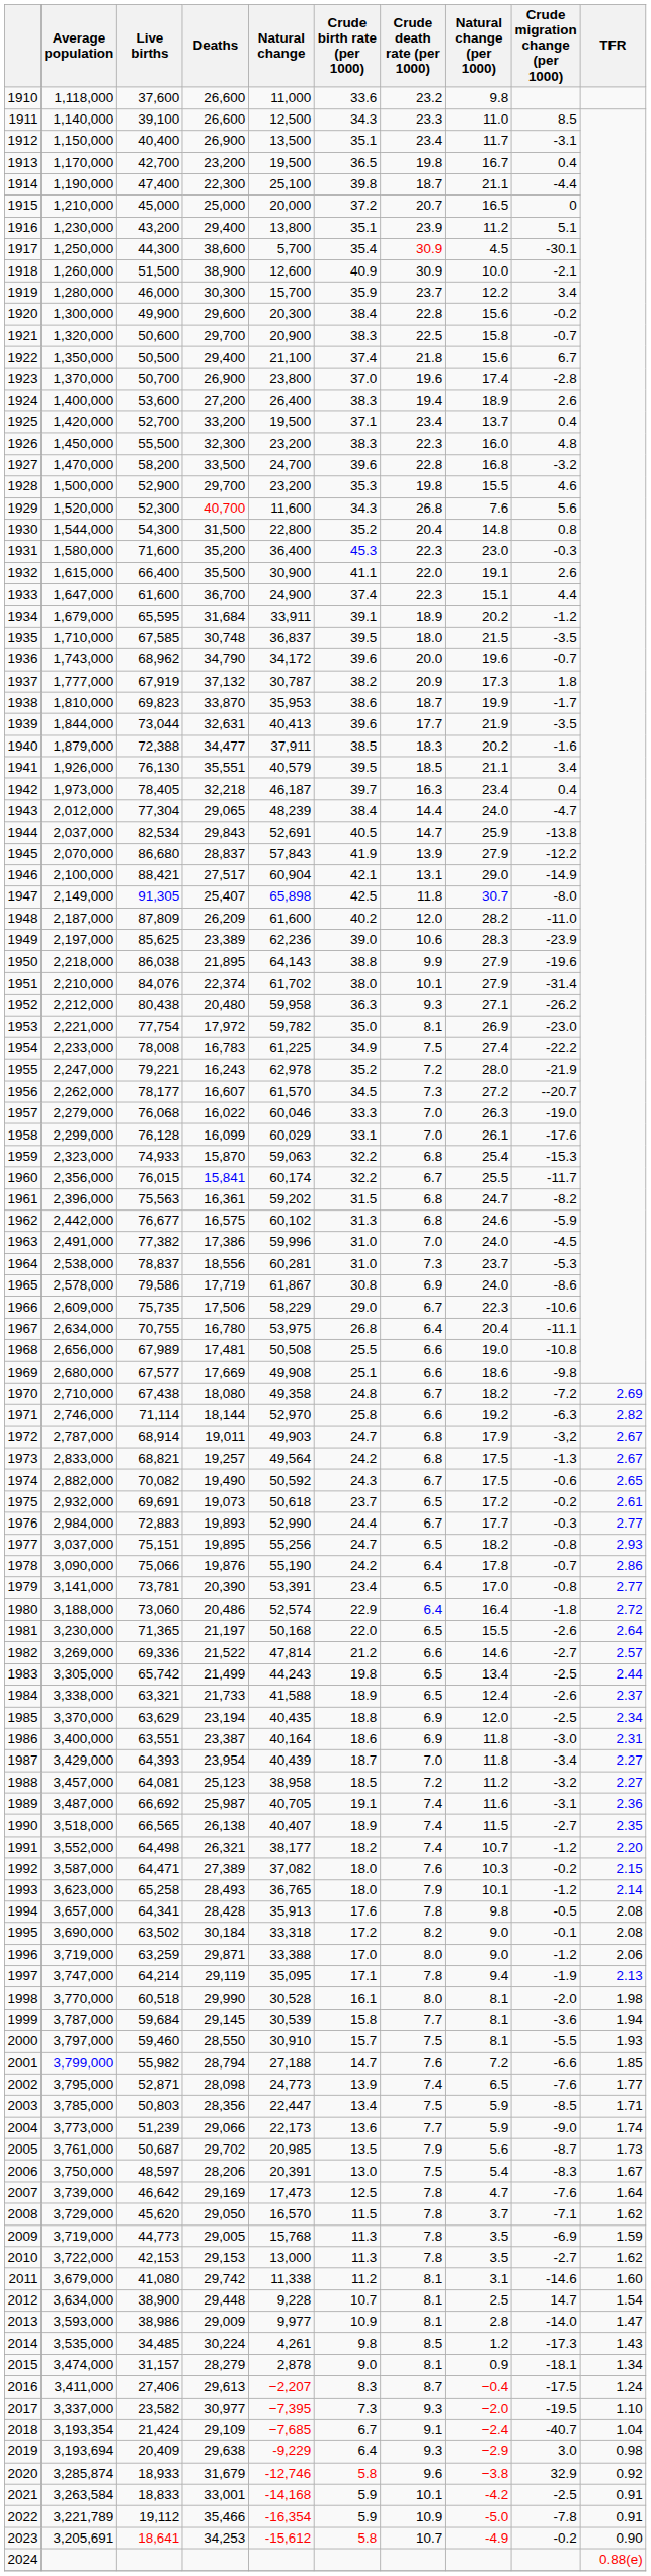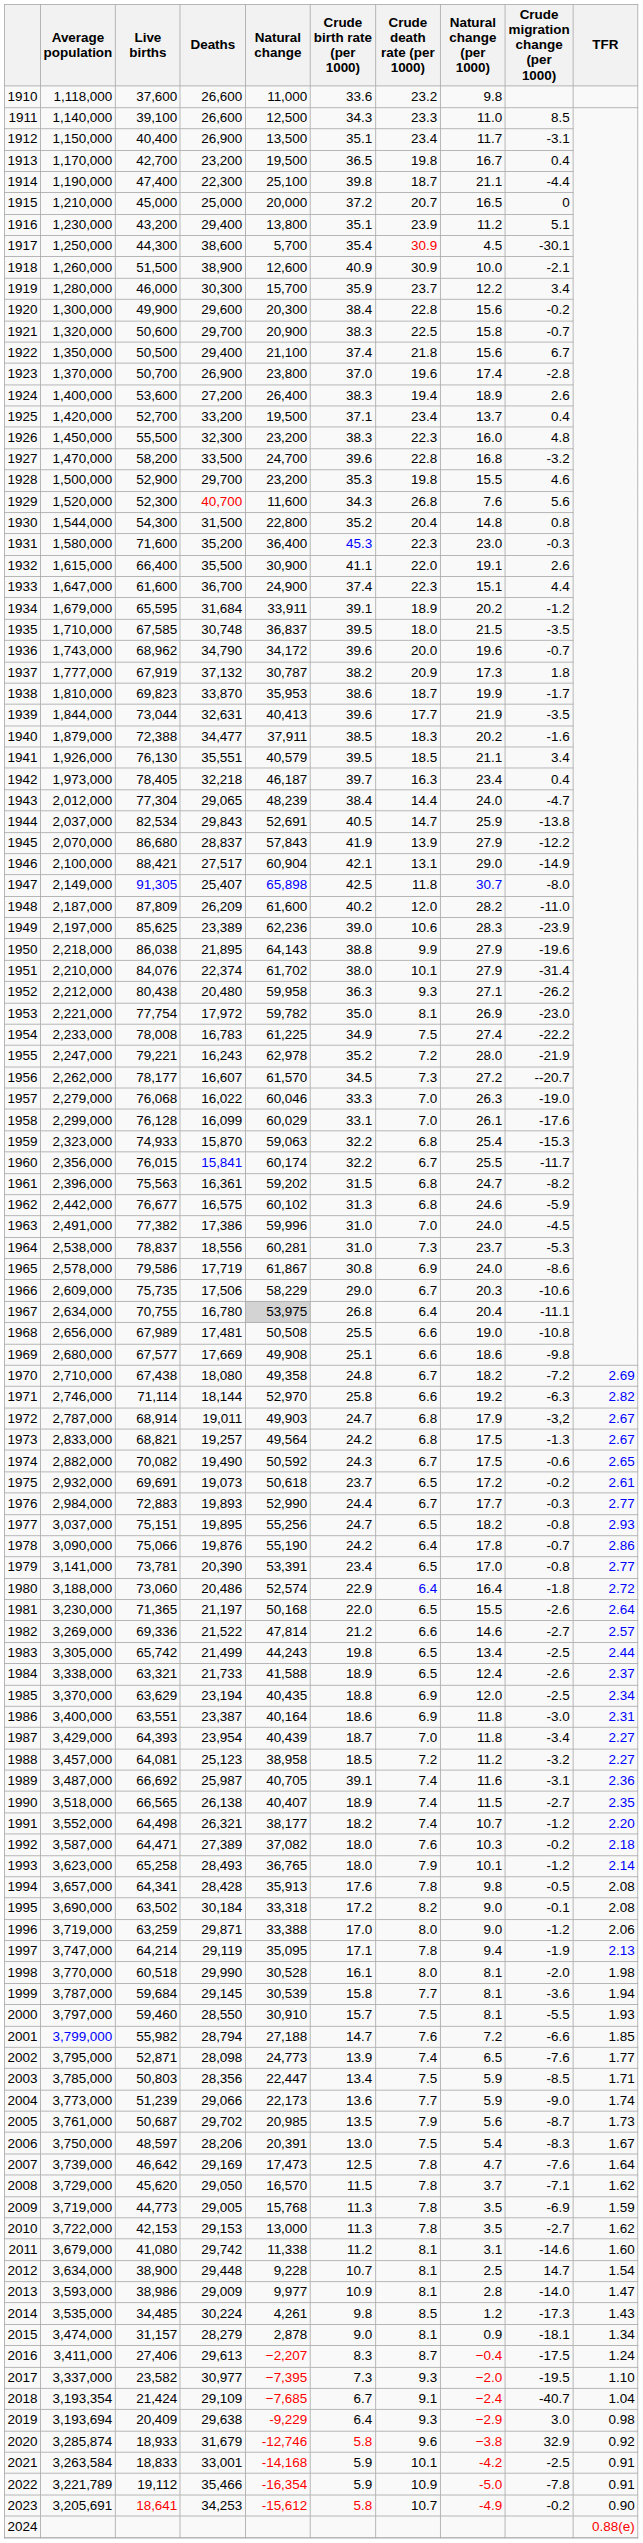1966 | Natural change (per 1000): 22.3 -> 20.3
1967 | Natural change: no background -> lightgrey background
1989 | Crude birth rate (per 1000): 19.1 -> 39.1
1992 | TFR: 2.15 -> 2.18
